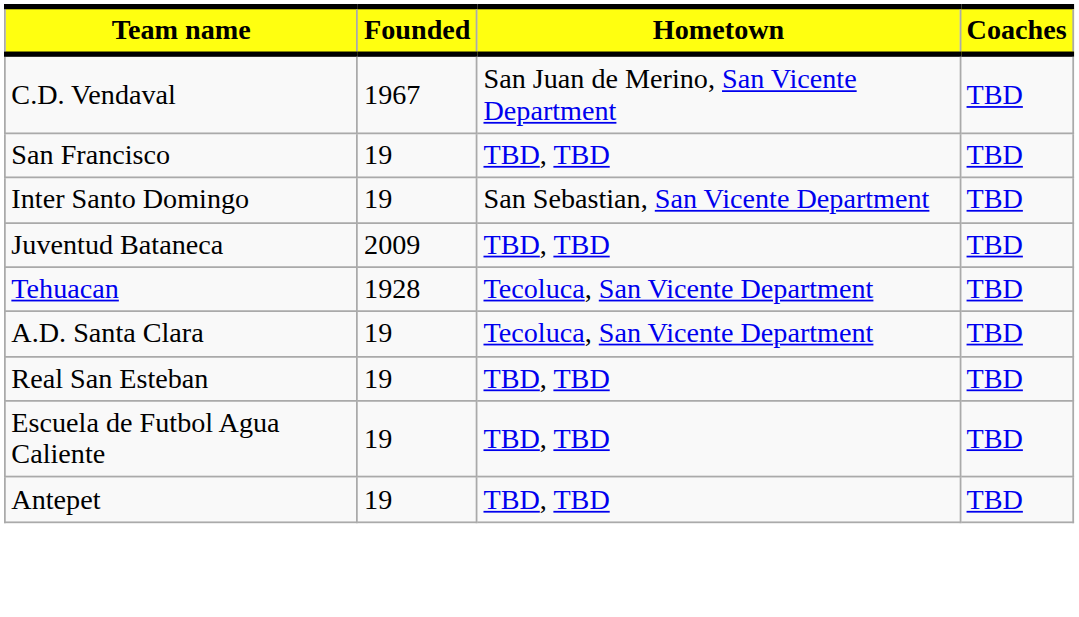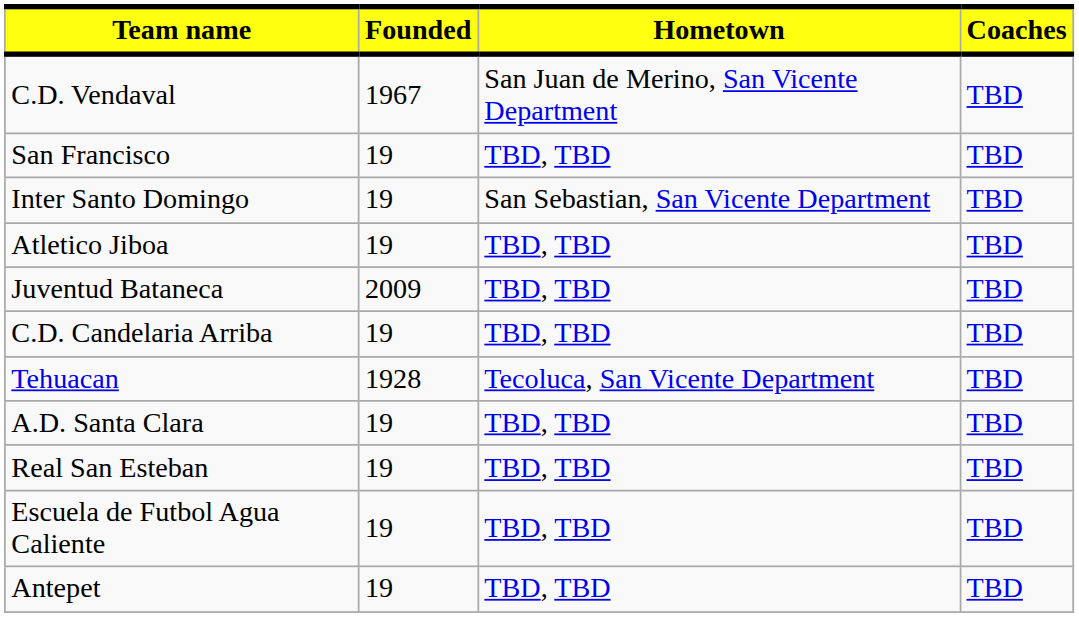+ row: Atletico Jiboa | 19 | TBD, TBD | TBD
+ row: C.D. Candelaria Arriba | 19 | TBD, TBD | TBD
A.D. Santa Clara | Hometown: Tecoluca, San Vicente Department -> TBD, TBD
